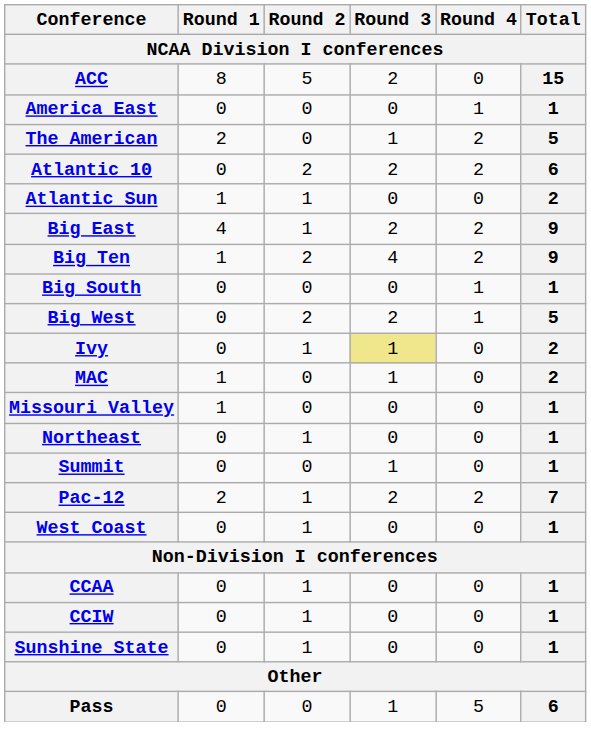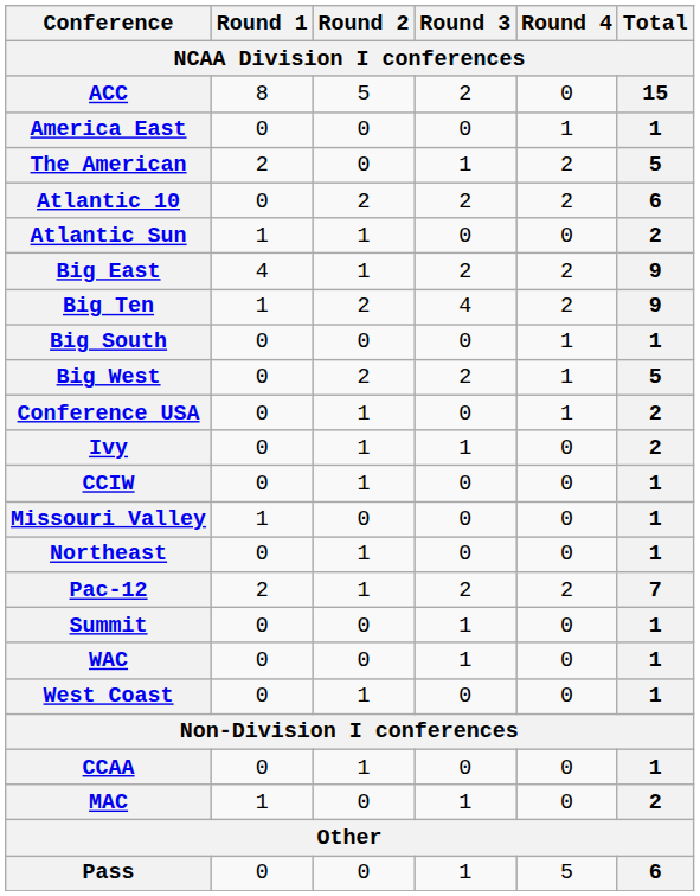+ row: Conference USA | 0 | 1 | 0 | 1 | 2
Ivy | Round 3: khaki background -> no background
rows swapped: MAC <-> CCIW
rows swapped: Pac-12 <-> Summit
+ row: WAC | 0 | 0 | 1 | 0 | 1
- row: Sunshine State | 0 | 1 | 0 | 0 | 1
